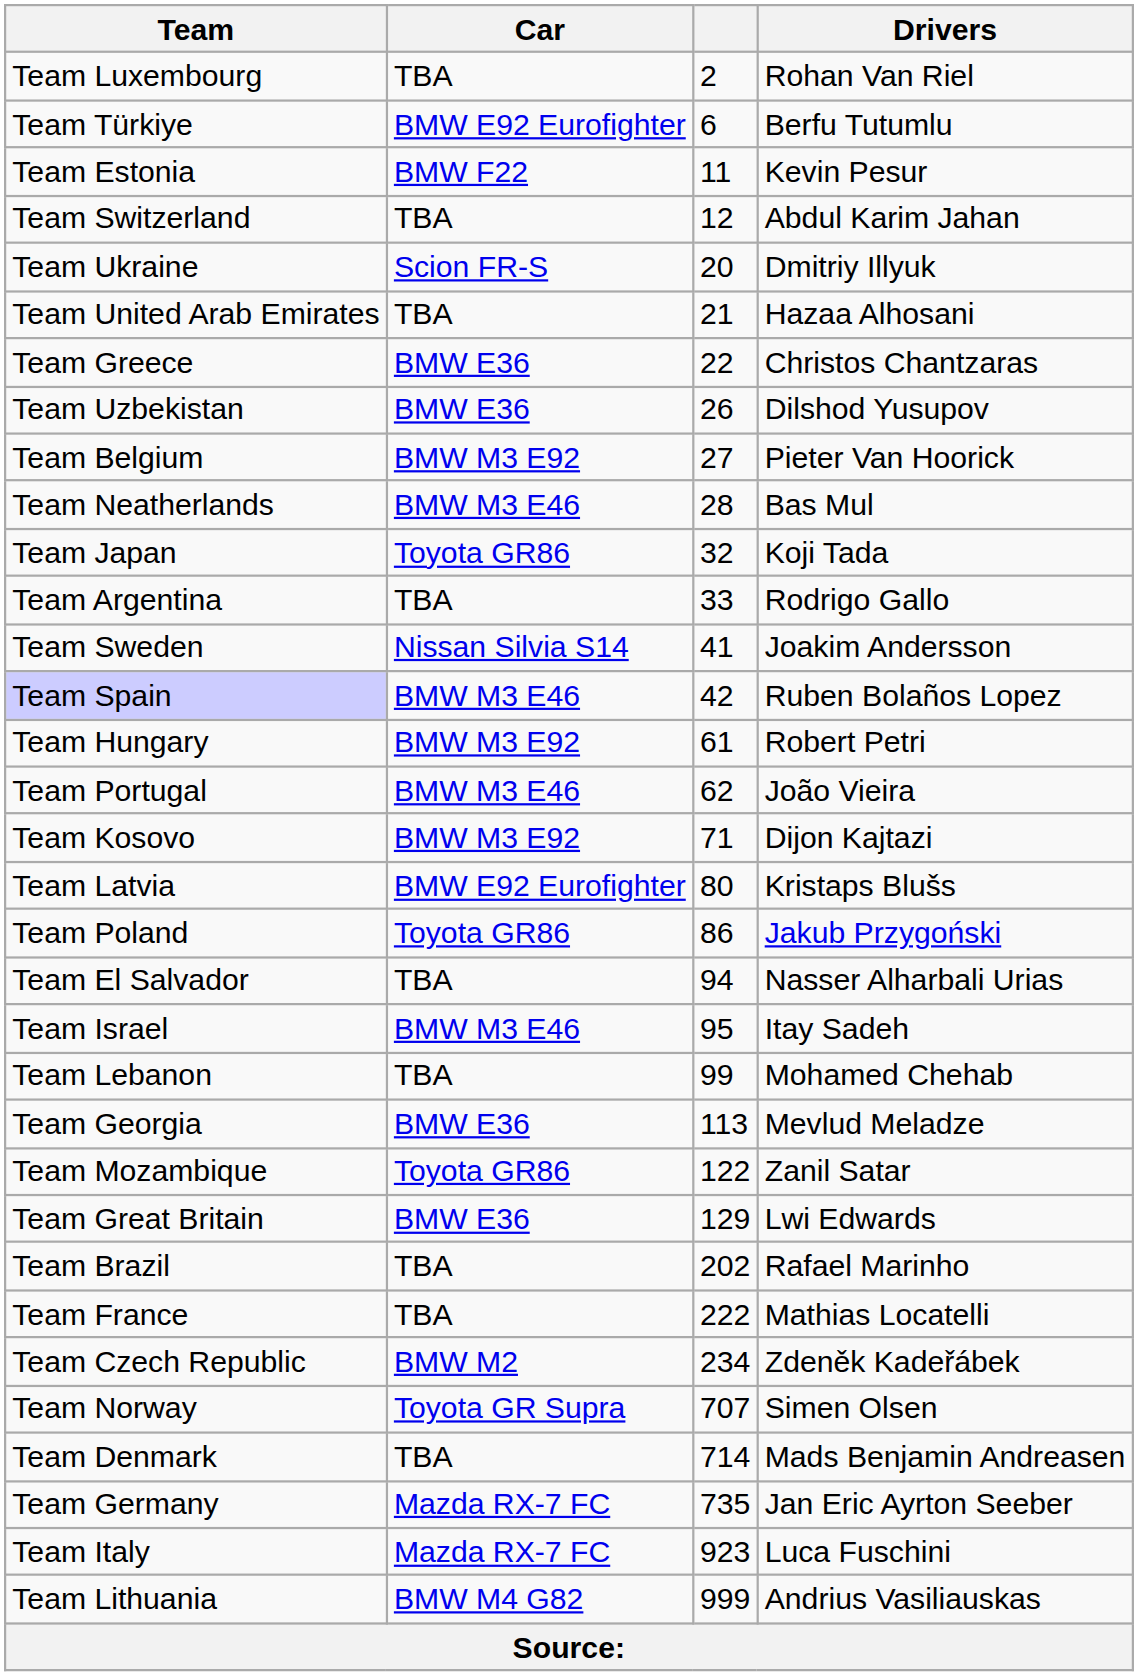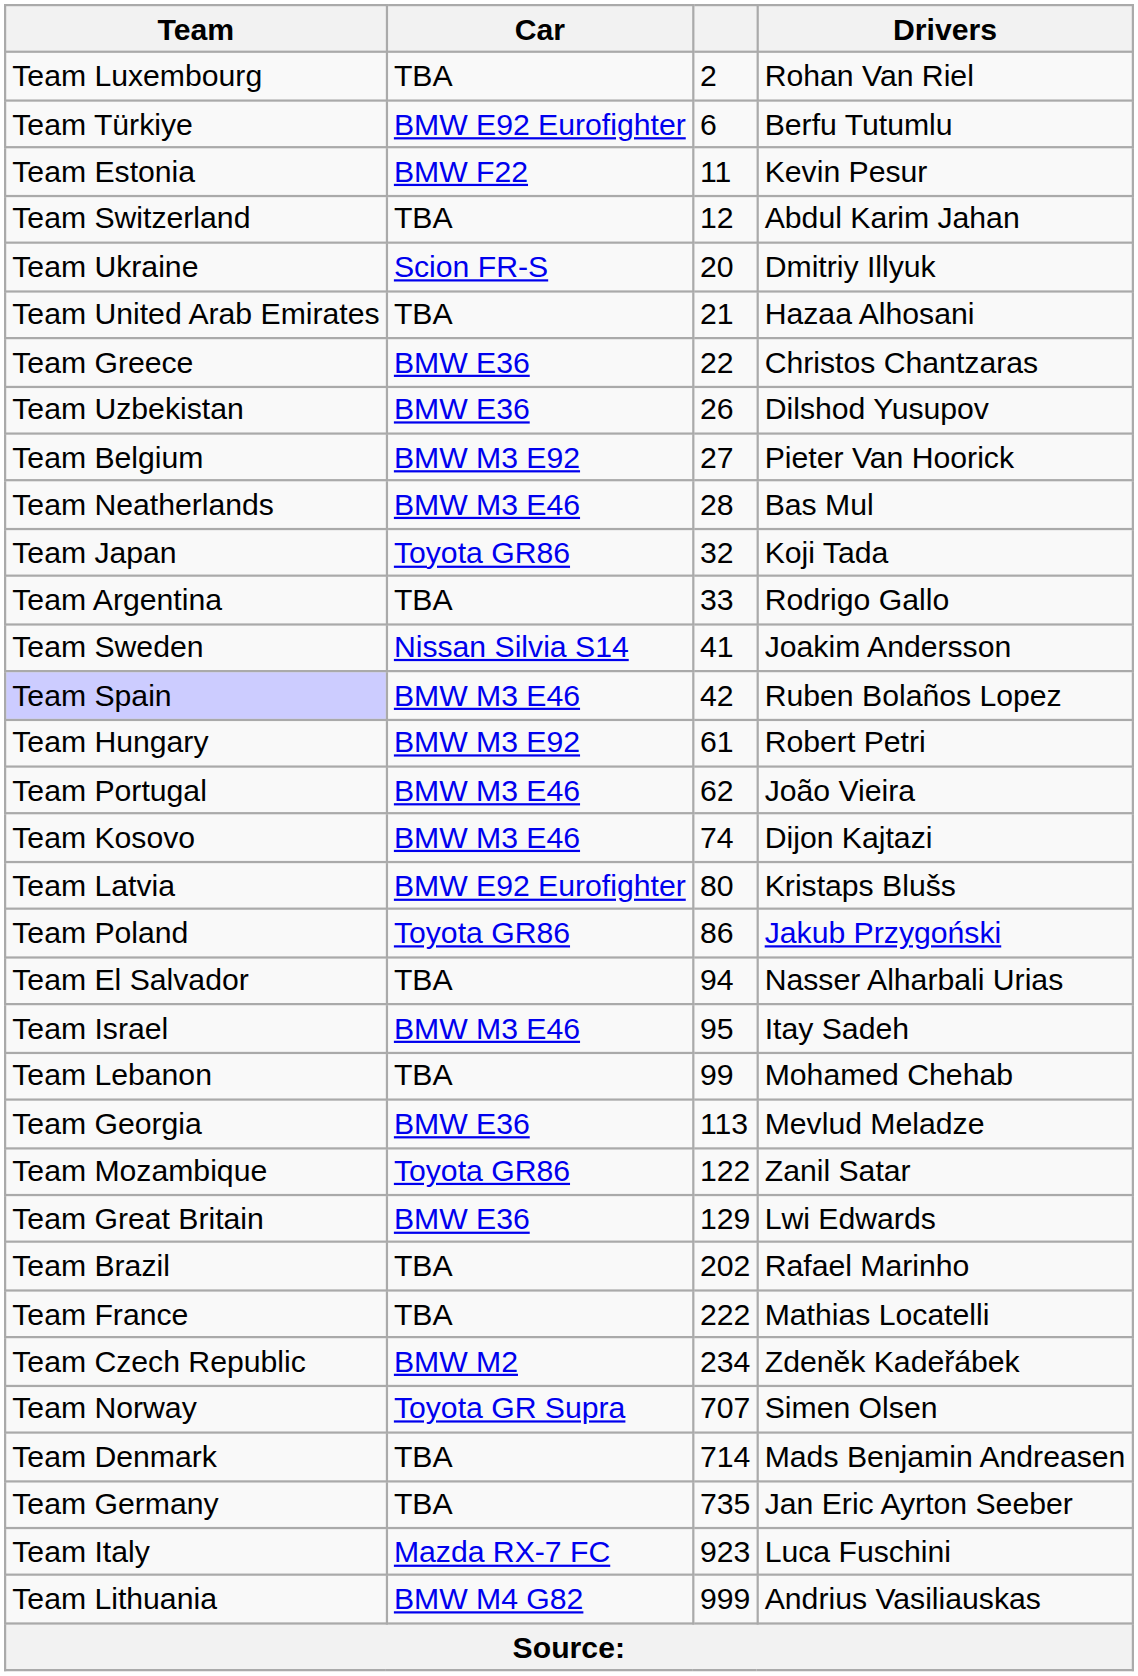Team Kosovo | Car: BMW M3 E92 -> BMW M3 E46
Team Kosovo | column 3: 71 -> 74
Team Germany | Car: Mazda RX-7 FC -> TBA
